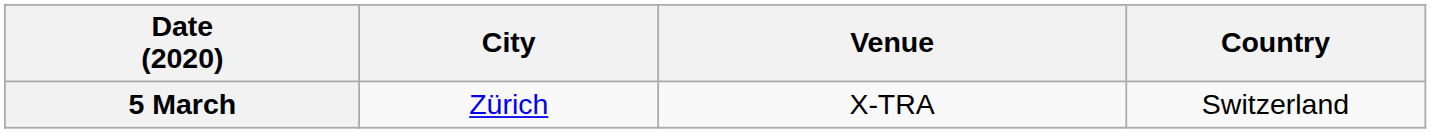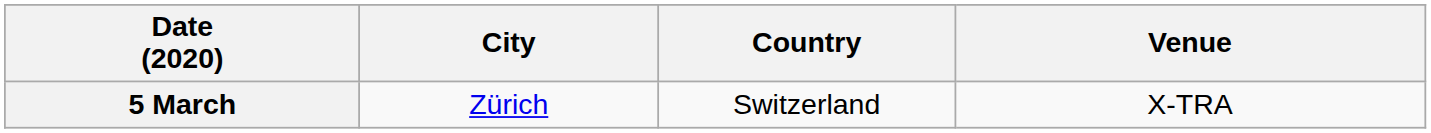columns swapped: Country <-> Venue
